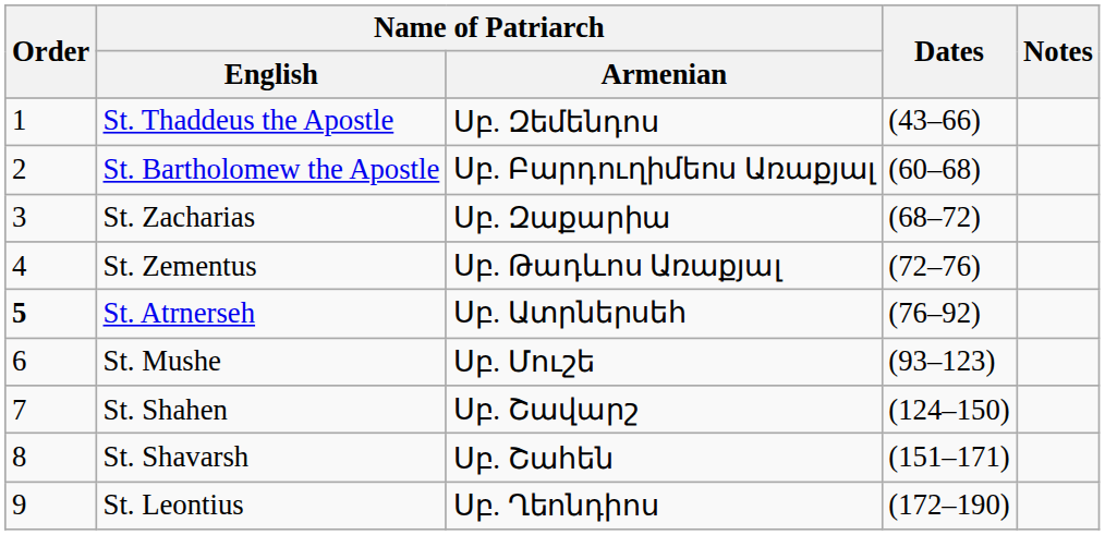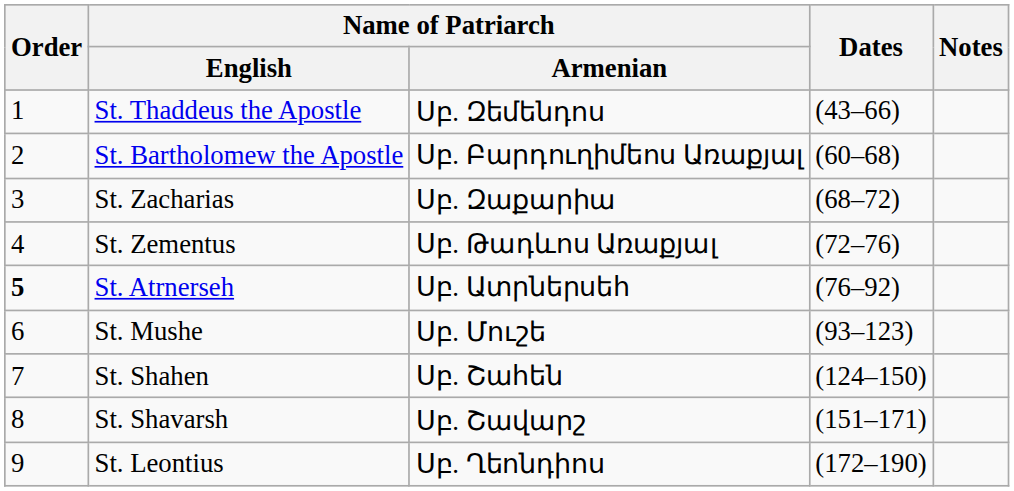St. Shahen | Name of Patriarch / Armenian: Սբ. Շավարշ -> Սբ. Շահեն
St. Shavarsh | Name of Patriarch / Armenian: Սբ. Շահեն -> Սբ. Շավարշ
